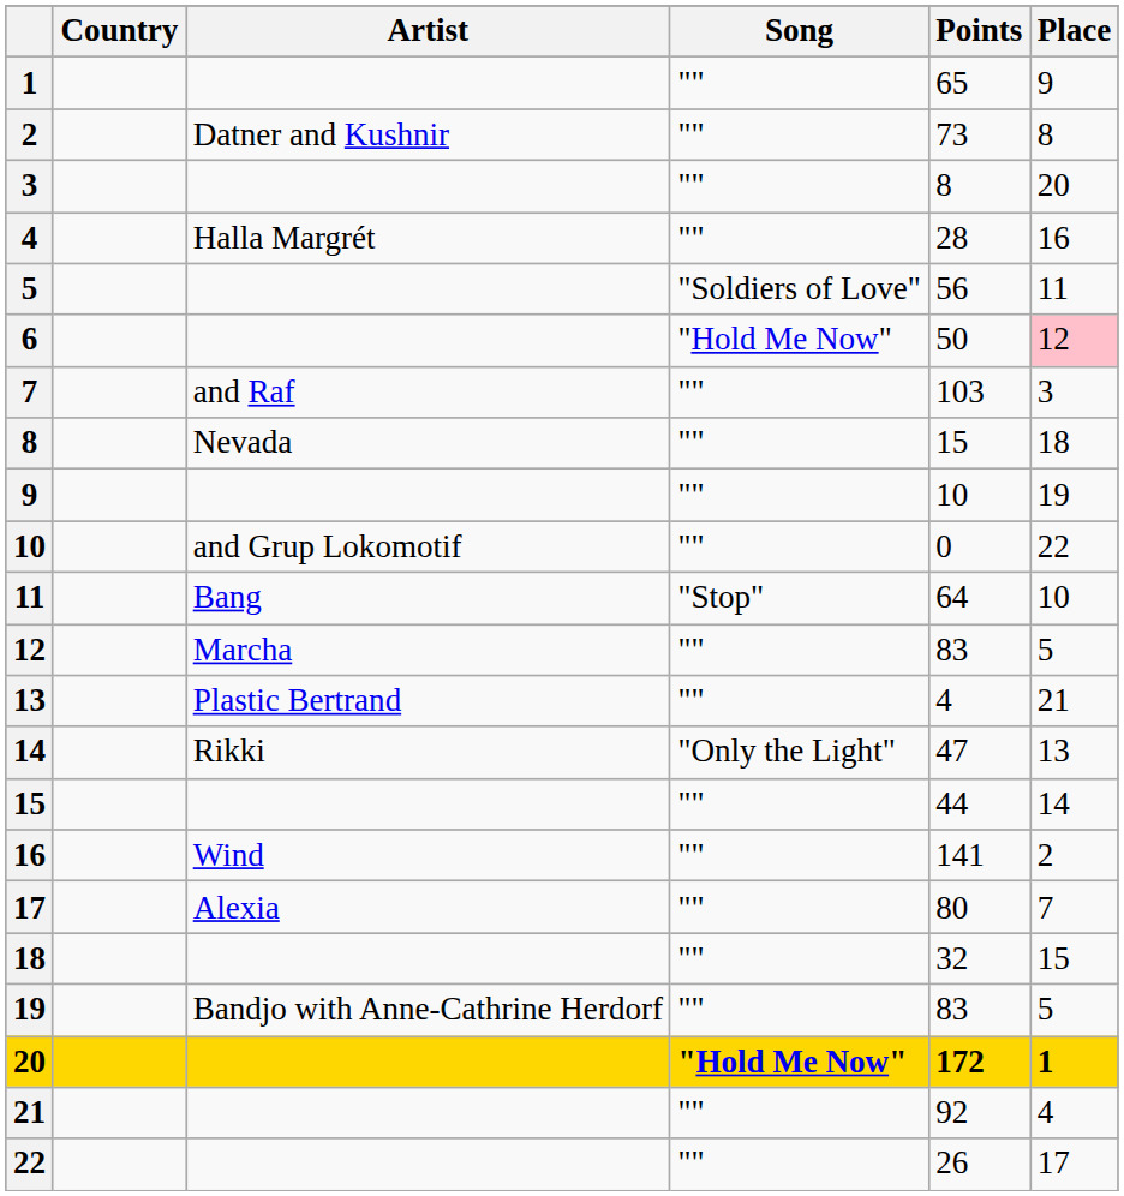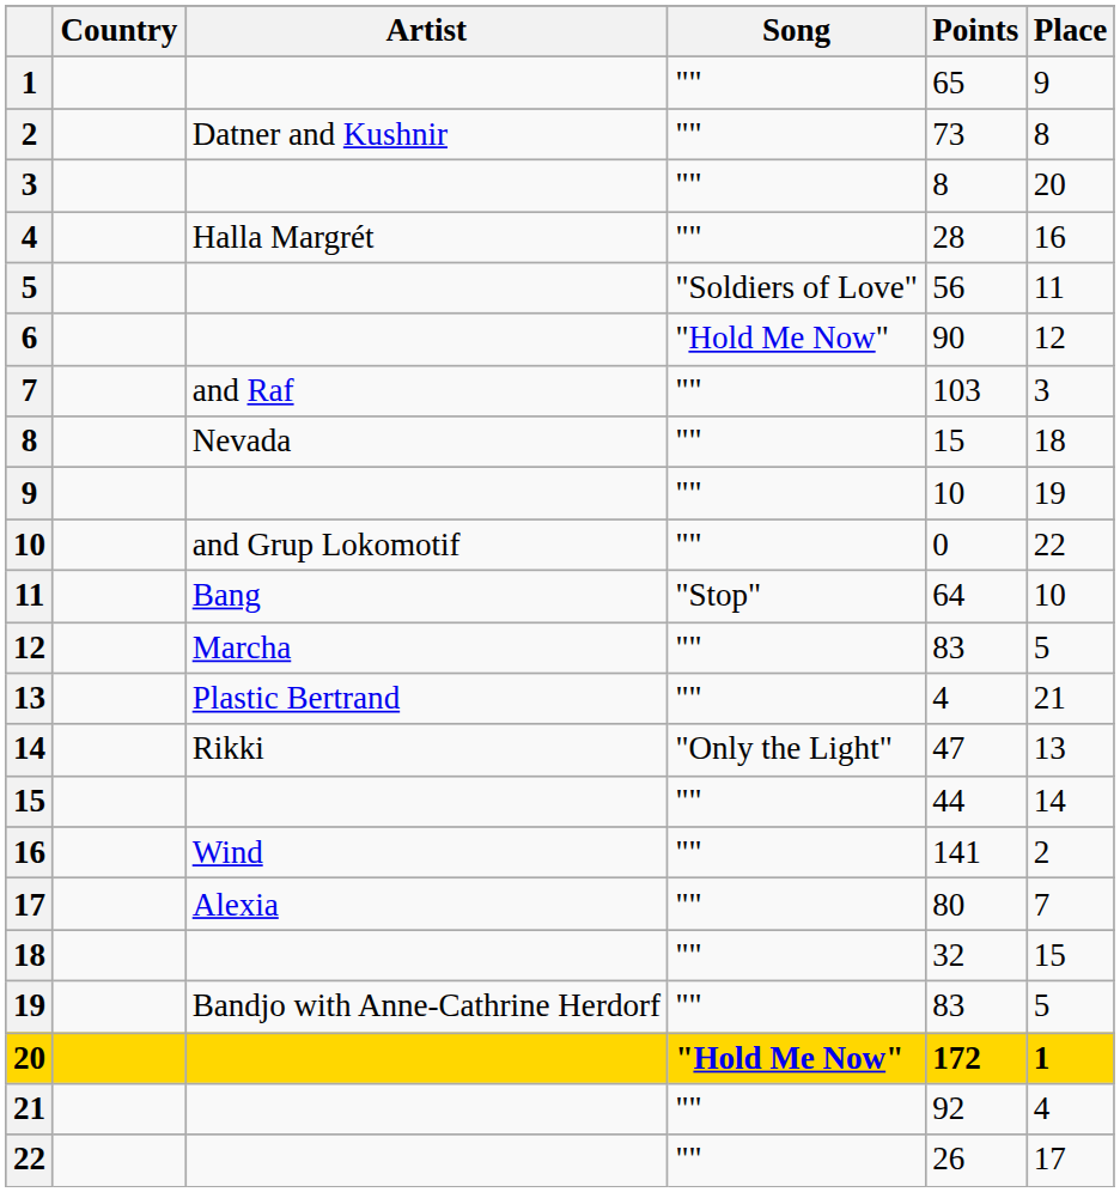6 | Points: 50 -> 90
6 | Place: pink background -> no background
